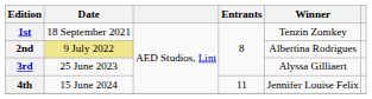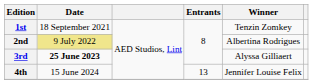3rd | Date: normal -> bold
4th | Entrants: 11 -> 13
